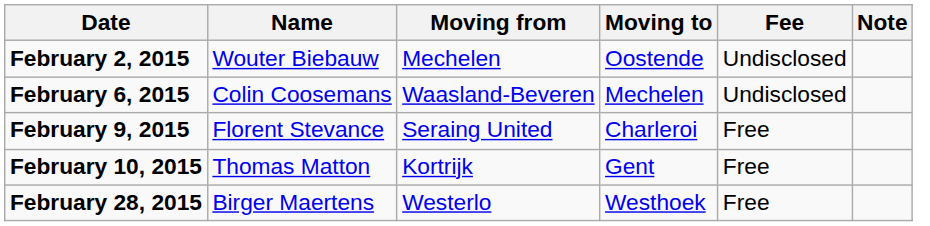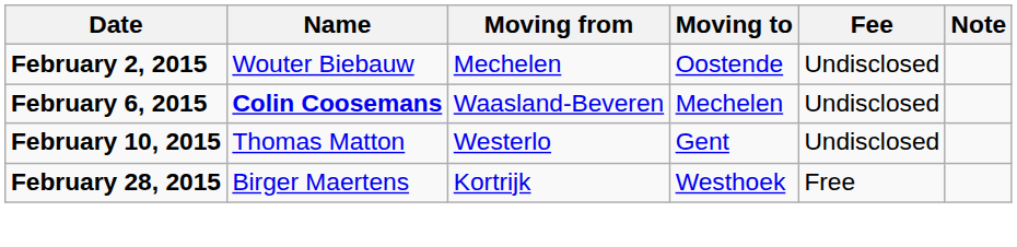February 6, 2015 | Name: normal -> bold
- row: February 9, 2015 | Florent Stevance | Seraing United | Charleroi | Free
February 10, 2015 | Moving from: Kortrijk -> Westerlo
February 10, 2015 | Fee: Free -> Undisclosed
February 28, 2015 | Moving from: Westerlo -> Kortrijk
